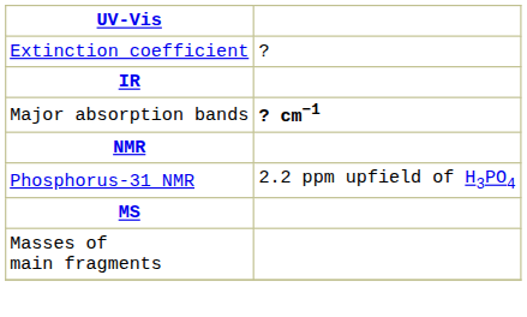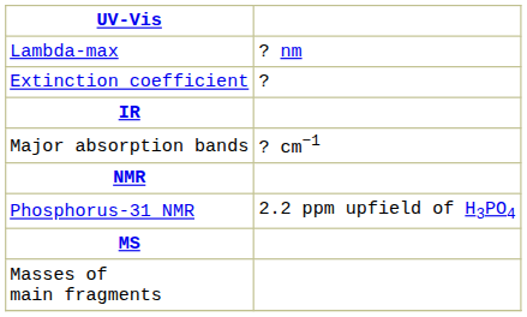+ row: Lambda-max | ? nm
Major absorption bands | column 2: bold -> normal
